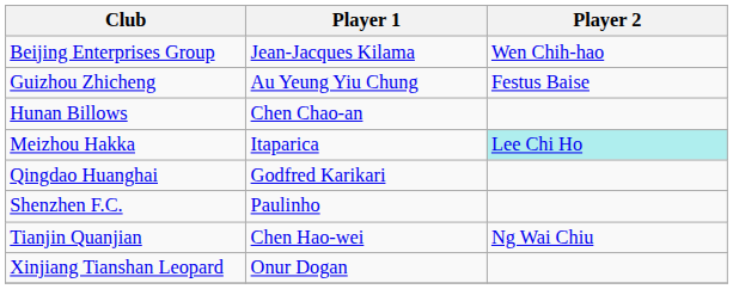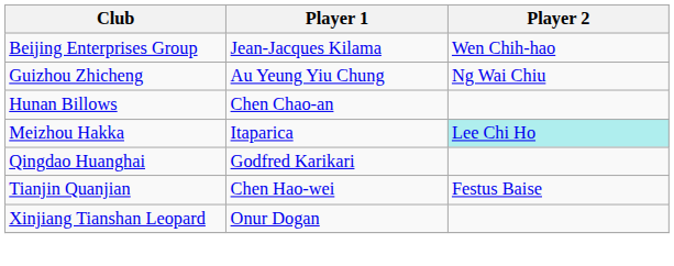Guizhou Zhicheng | Player 2: Festus Baise -> Ng Wai Chiu
- row: Shenzhen F.C. | Paulinho
Tianjin Quanjian | Player 2: Ng Wai Chiu -> Festus Baise
